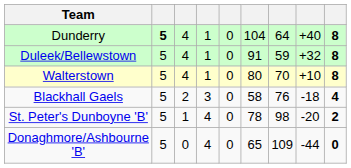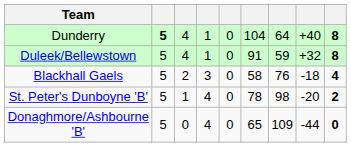- row: Walterstown | 5 | 4 | 1 | 0 | 80 | 70 | +10 | 8
